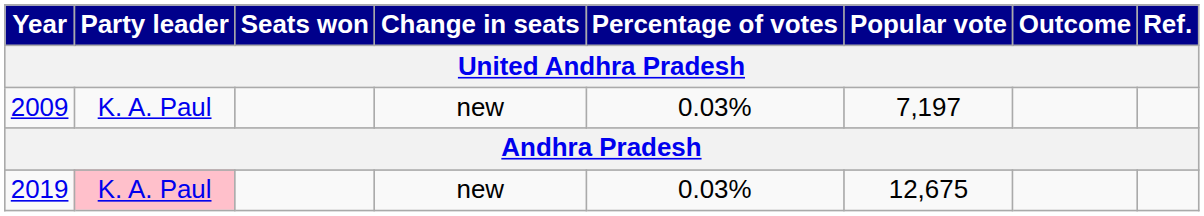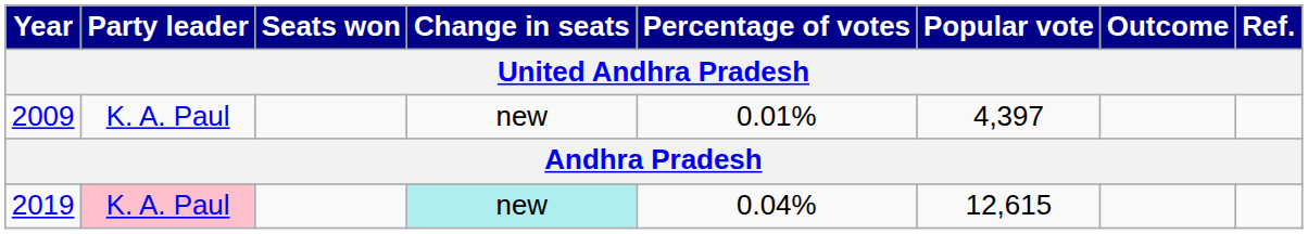2009 | Percentage of votes: 0.03% -> 0.01%
2009 | Popular vote: 7,197 -> 4,397
2019 | Change in seats: no background -> paleturquoise background
2019 | Percentage of votes: 0.03% -> 0.04%
2019 | Popular vote: 12,675 -> 12,615
